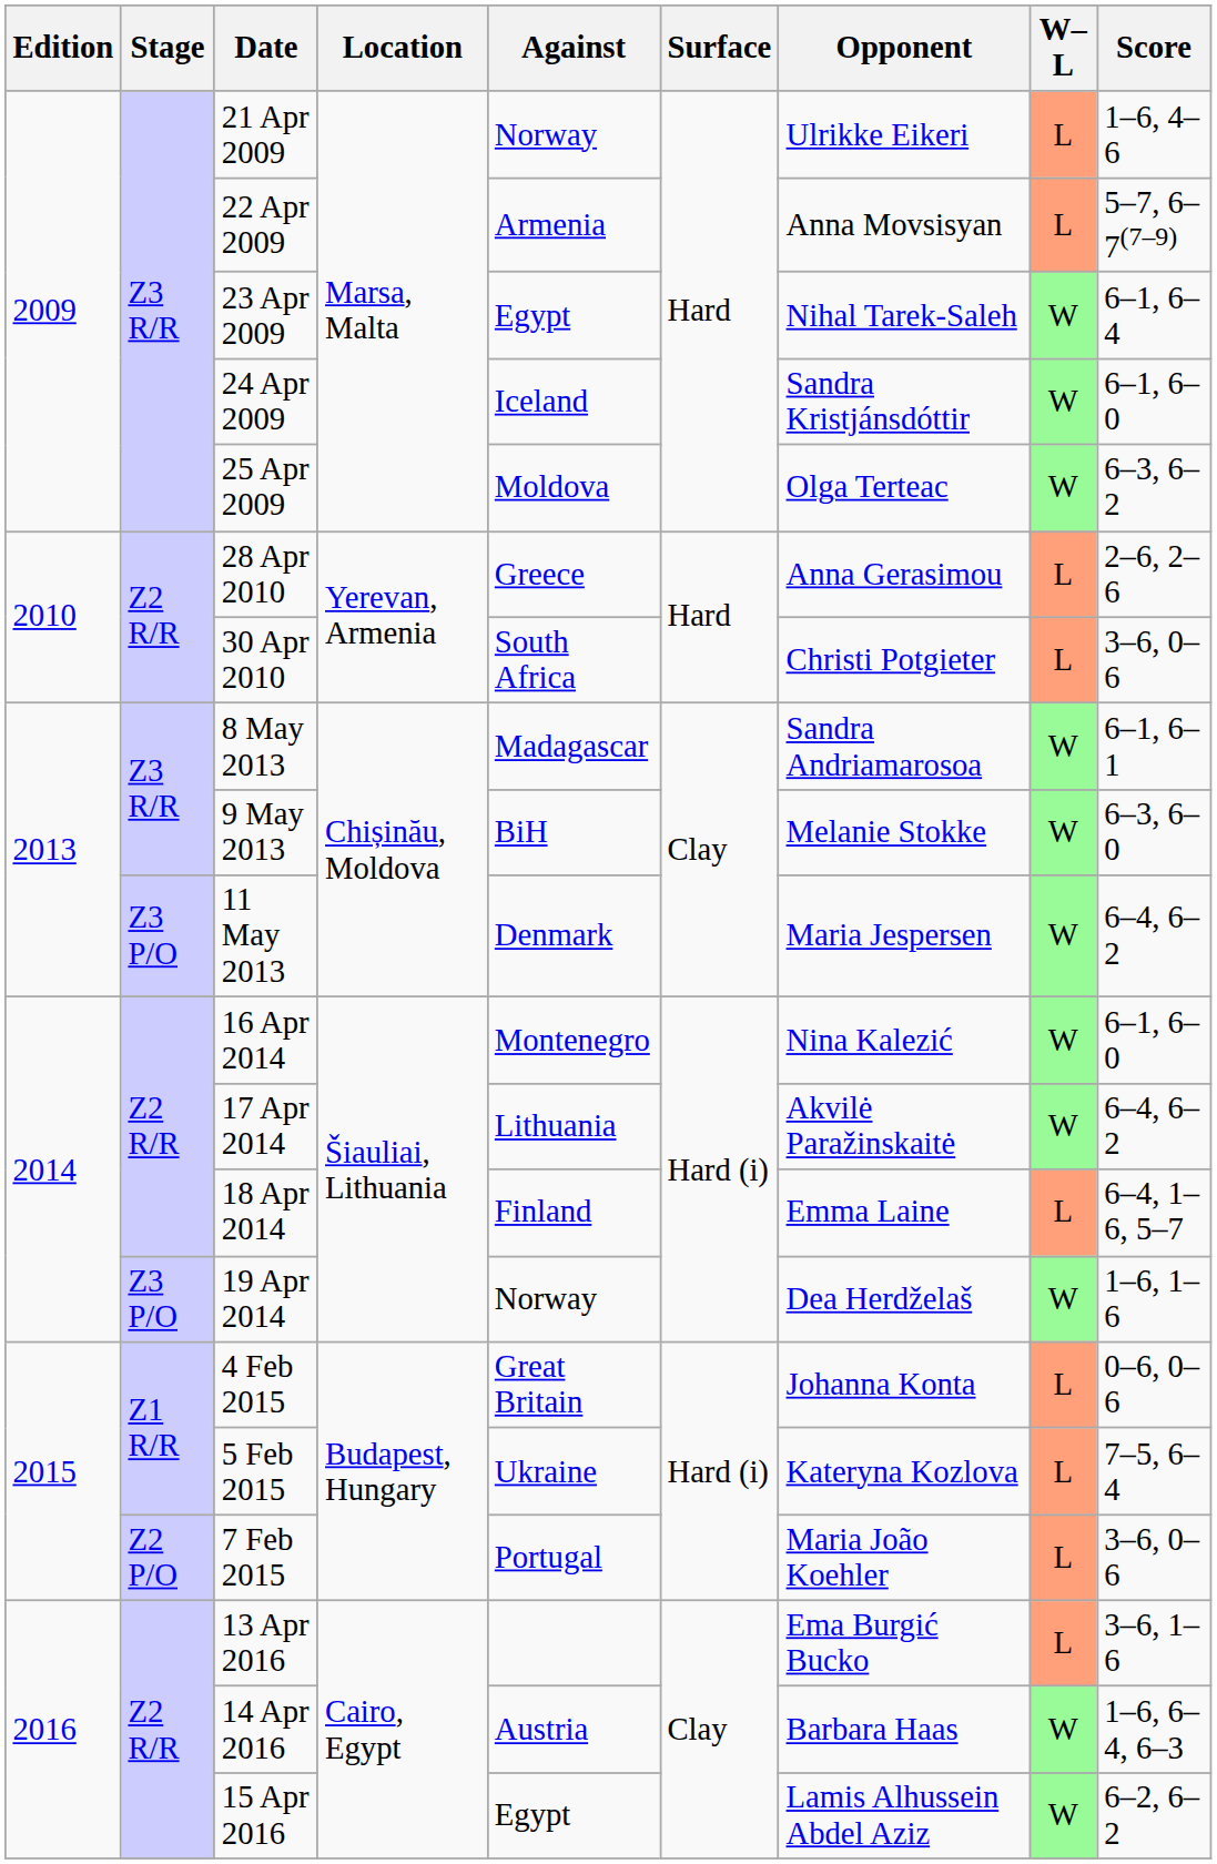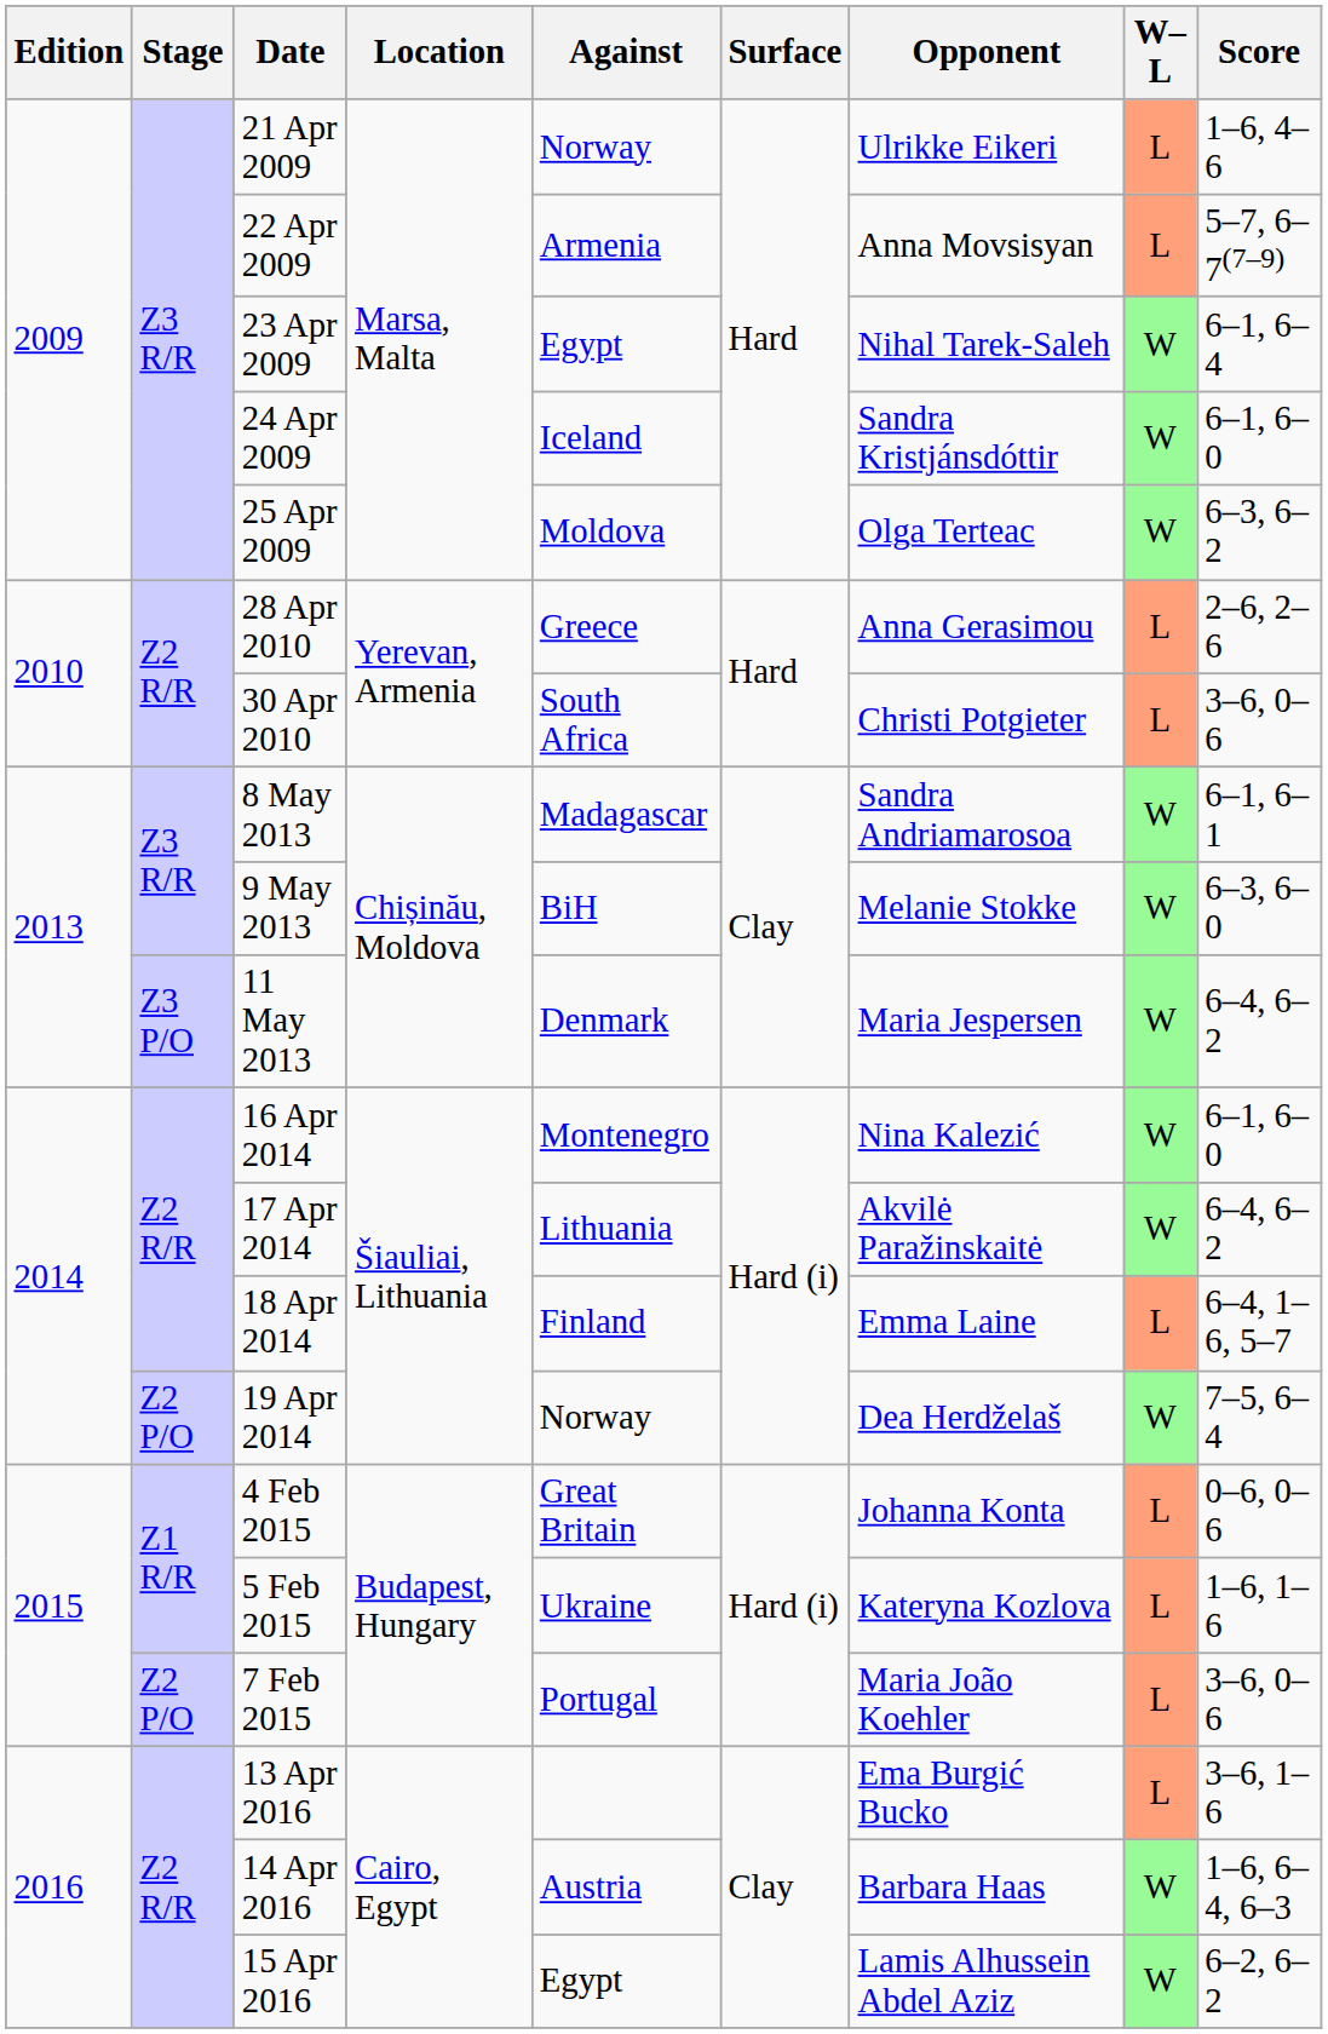19 Apr 2014 | Stage: Z3 P/O -> Z2 P/O
19 Apr 2014 | Score: 1–6, 1–6 -> 7–5, 6–4
5 Feb 2015 | Score: 7–5, 6–4 -> 1–6, 1–6
